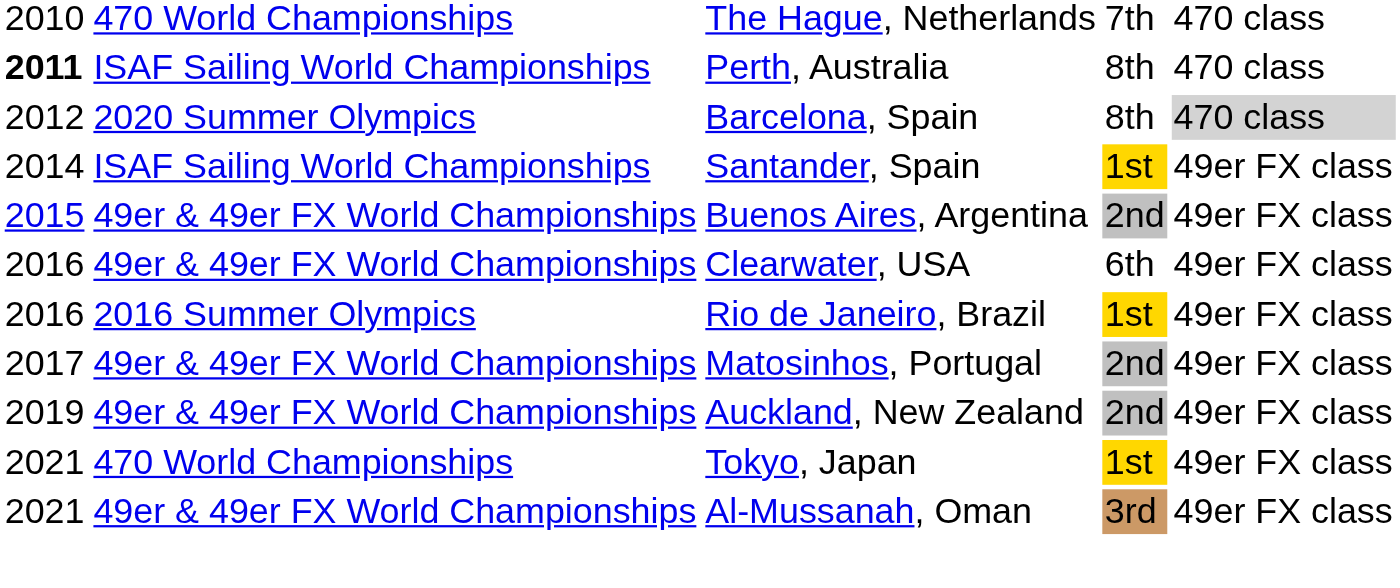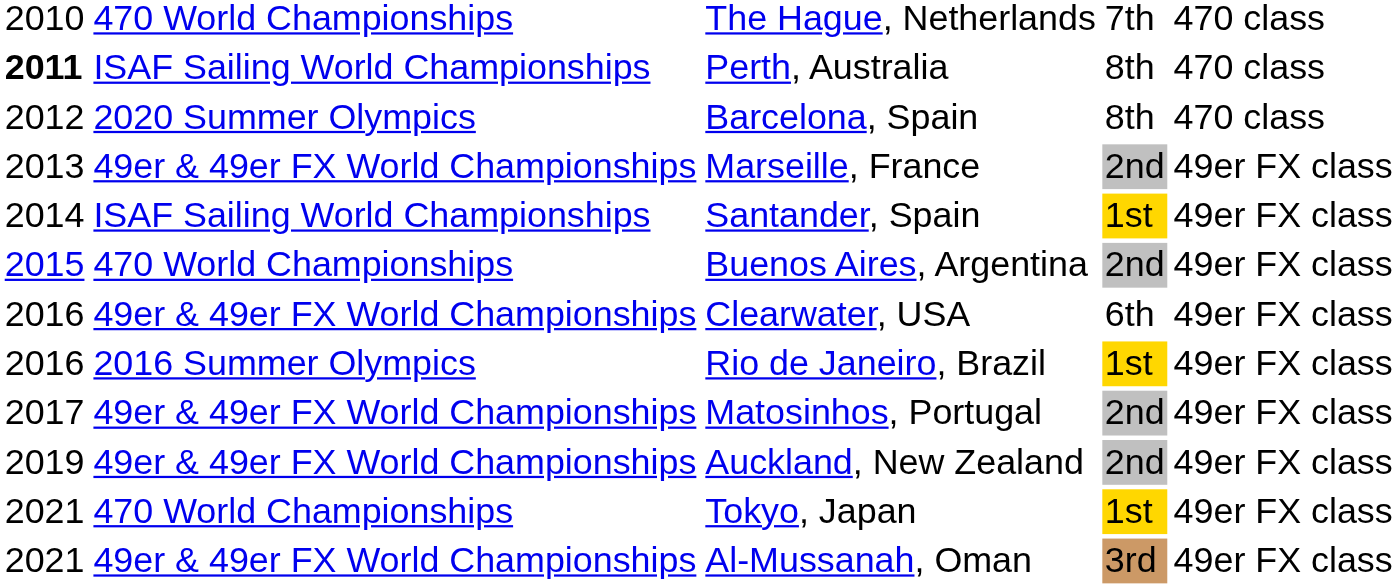Barcelona, Spain | column 5: lightgrey background -> no background
+ row: 2013 | 49er & 49er FX World Championships | Marseille, France | 2nd | 49er FX class
Buenos Aires, Argentina | column 2: 49er & 49er FX World Championships -> 470 World Championships
